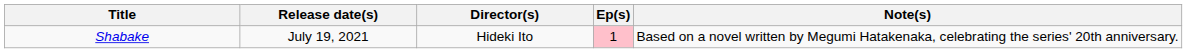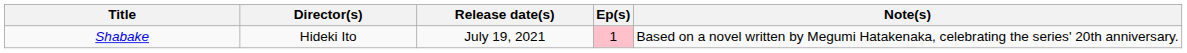columns swapped: Director(s) <-> Release date(s)
